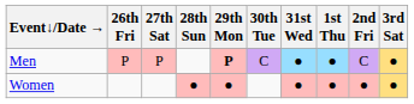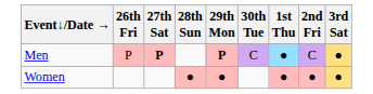- column: 31st Wed | ● | ●
Men | 27th Sat: normal -> bold
